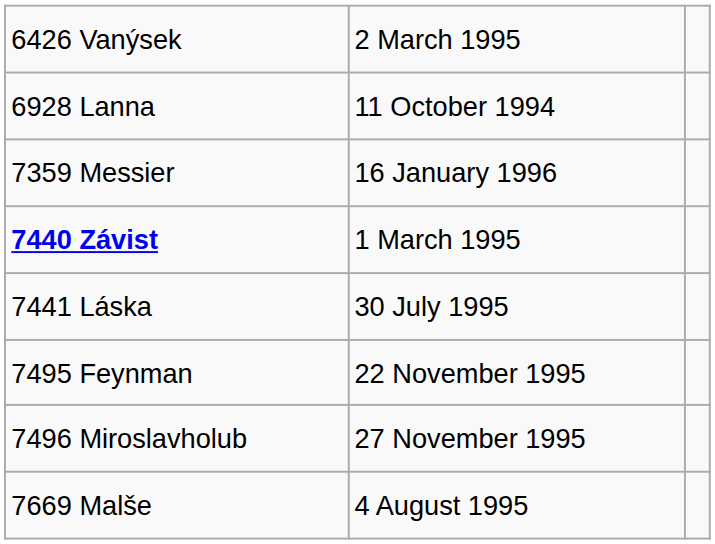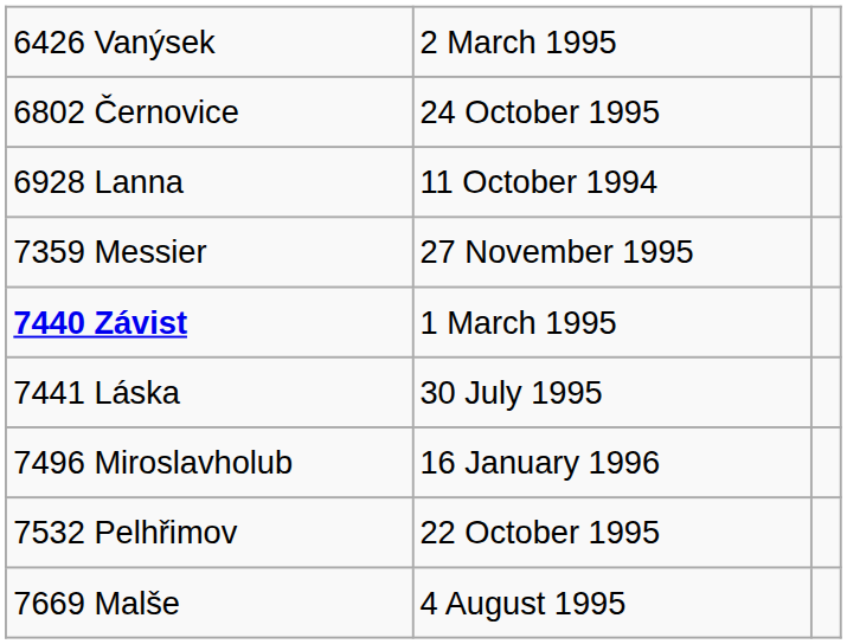+ row: 6802 Černovice | 24 October 1995
7359 Messier | column 2: 16 January 1996 -> 27 November 1995
- row: 7495 Feynman | 22 November 1995
7496 Miroslavholub | column 2: 27 November 1995 -> 16 January 1996
+ row: 7532 Pelhřimov | 22 October 1995
